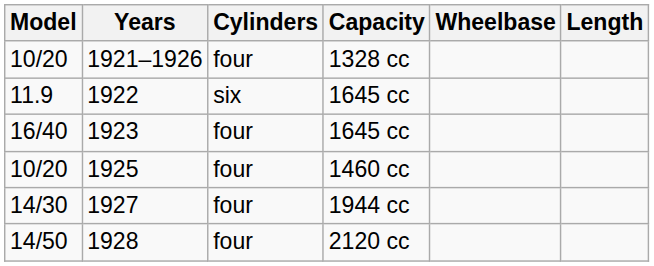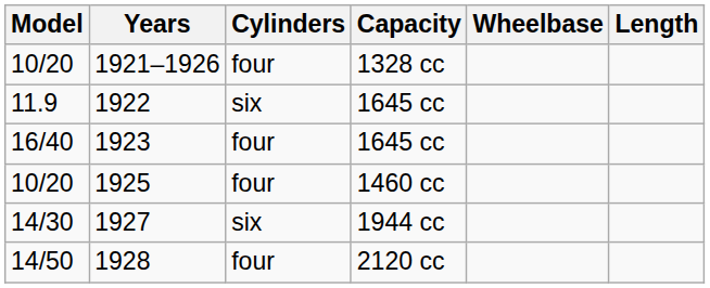1927 | Cylinders: four -> six
